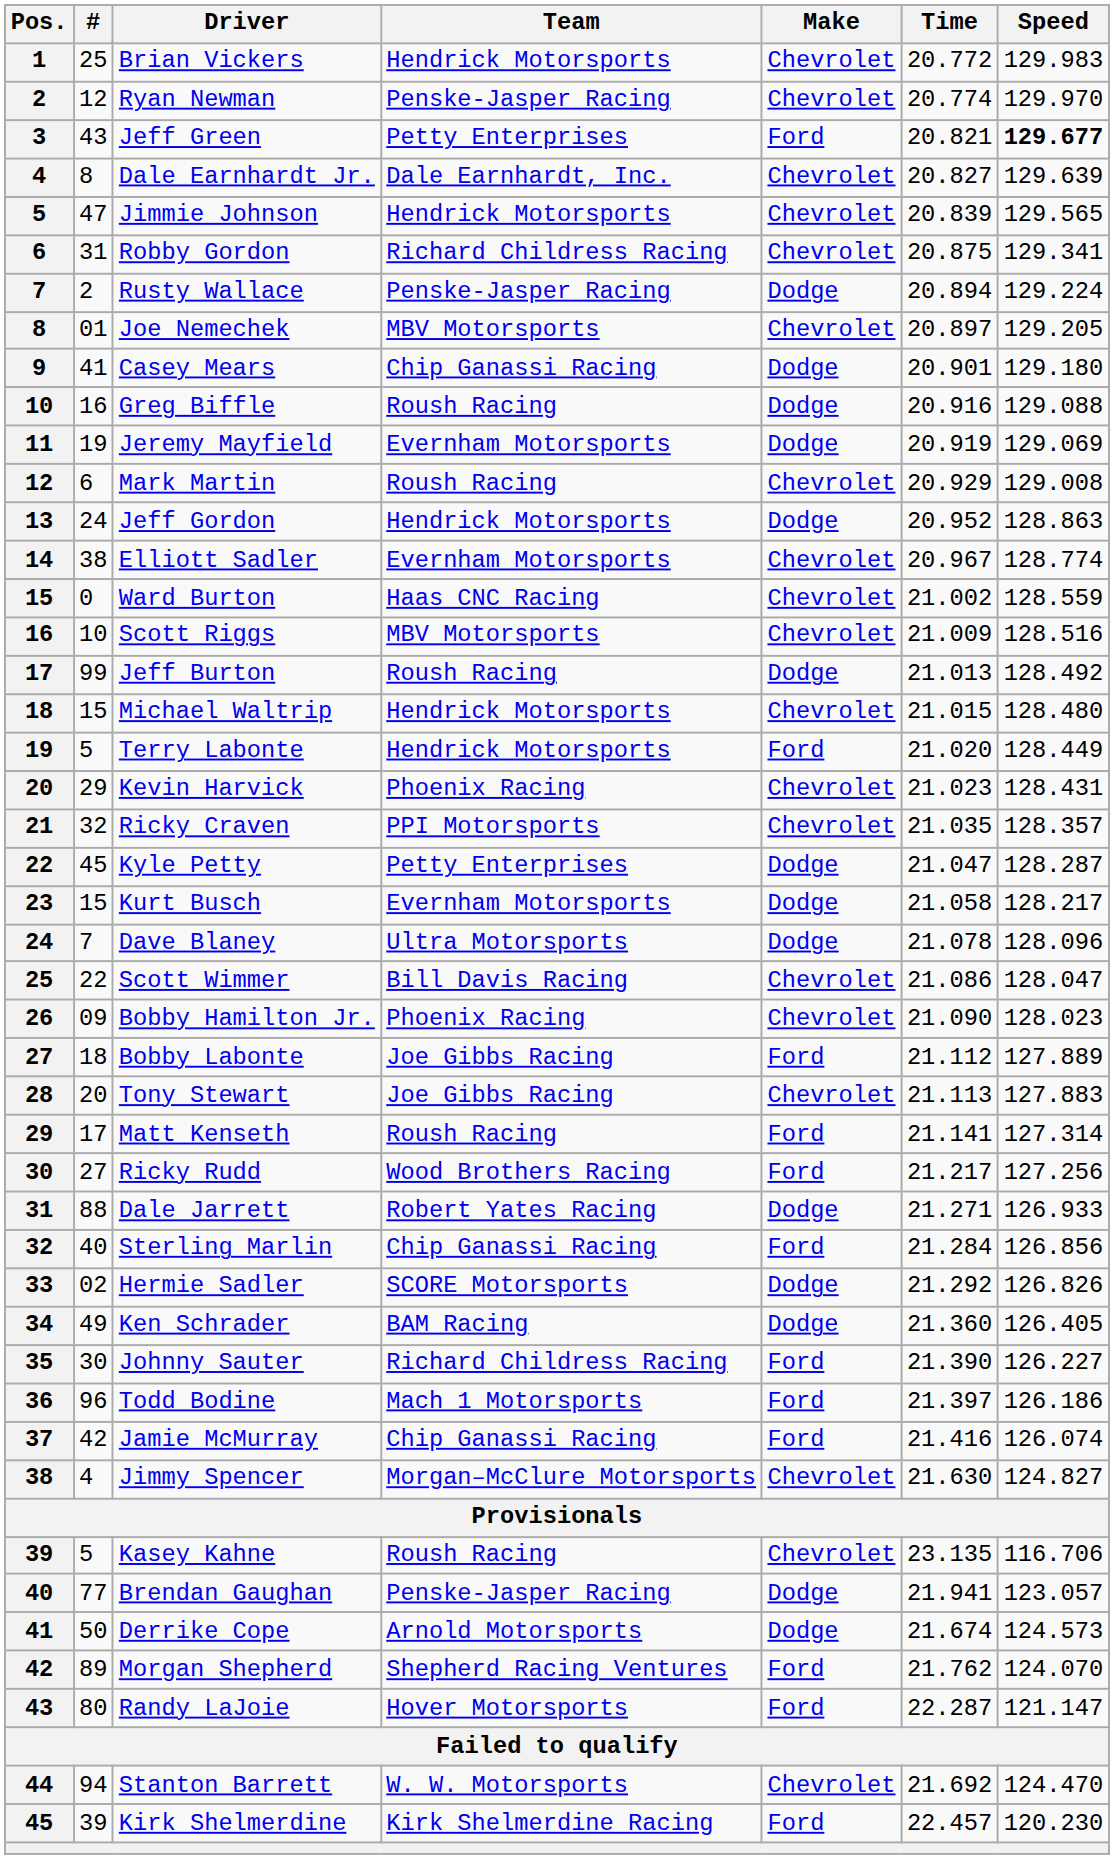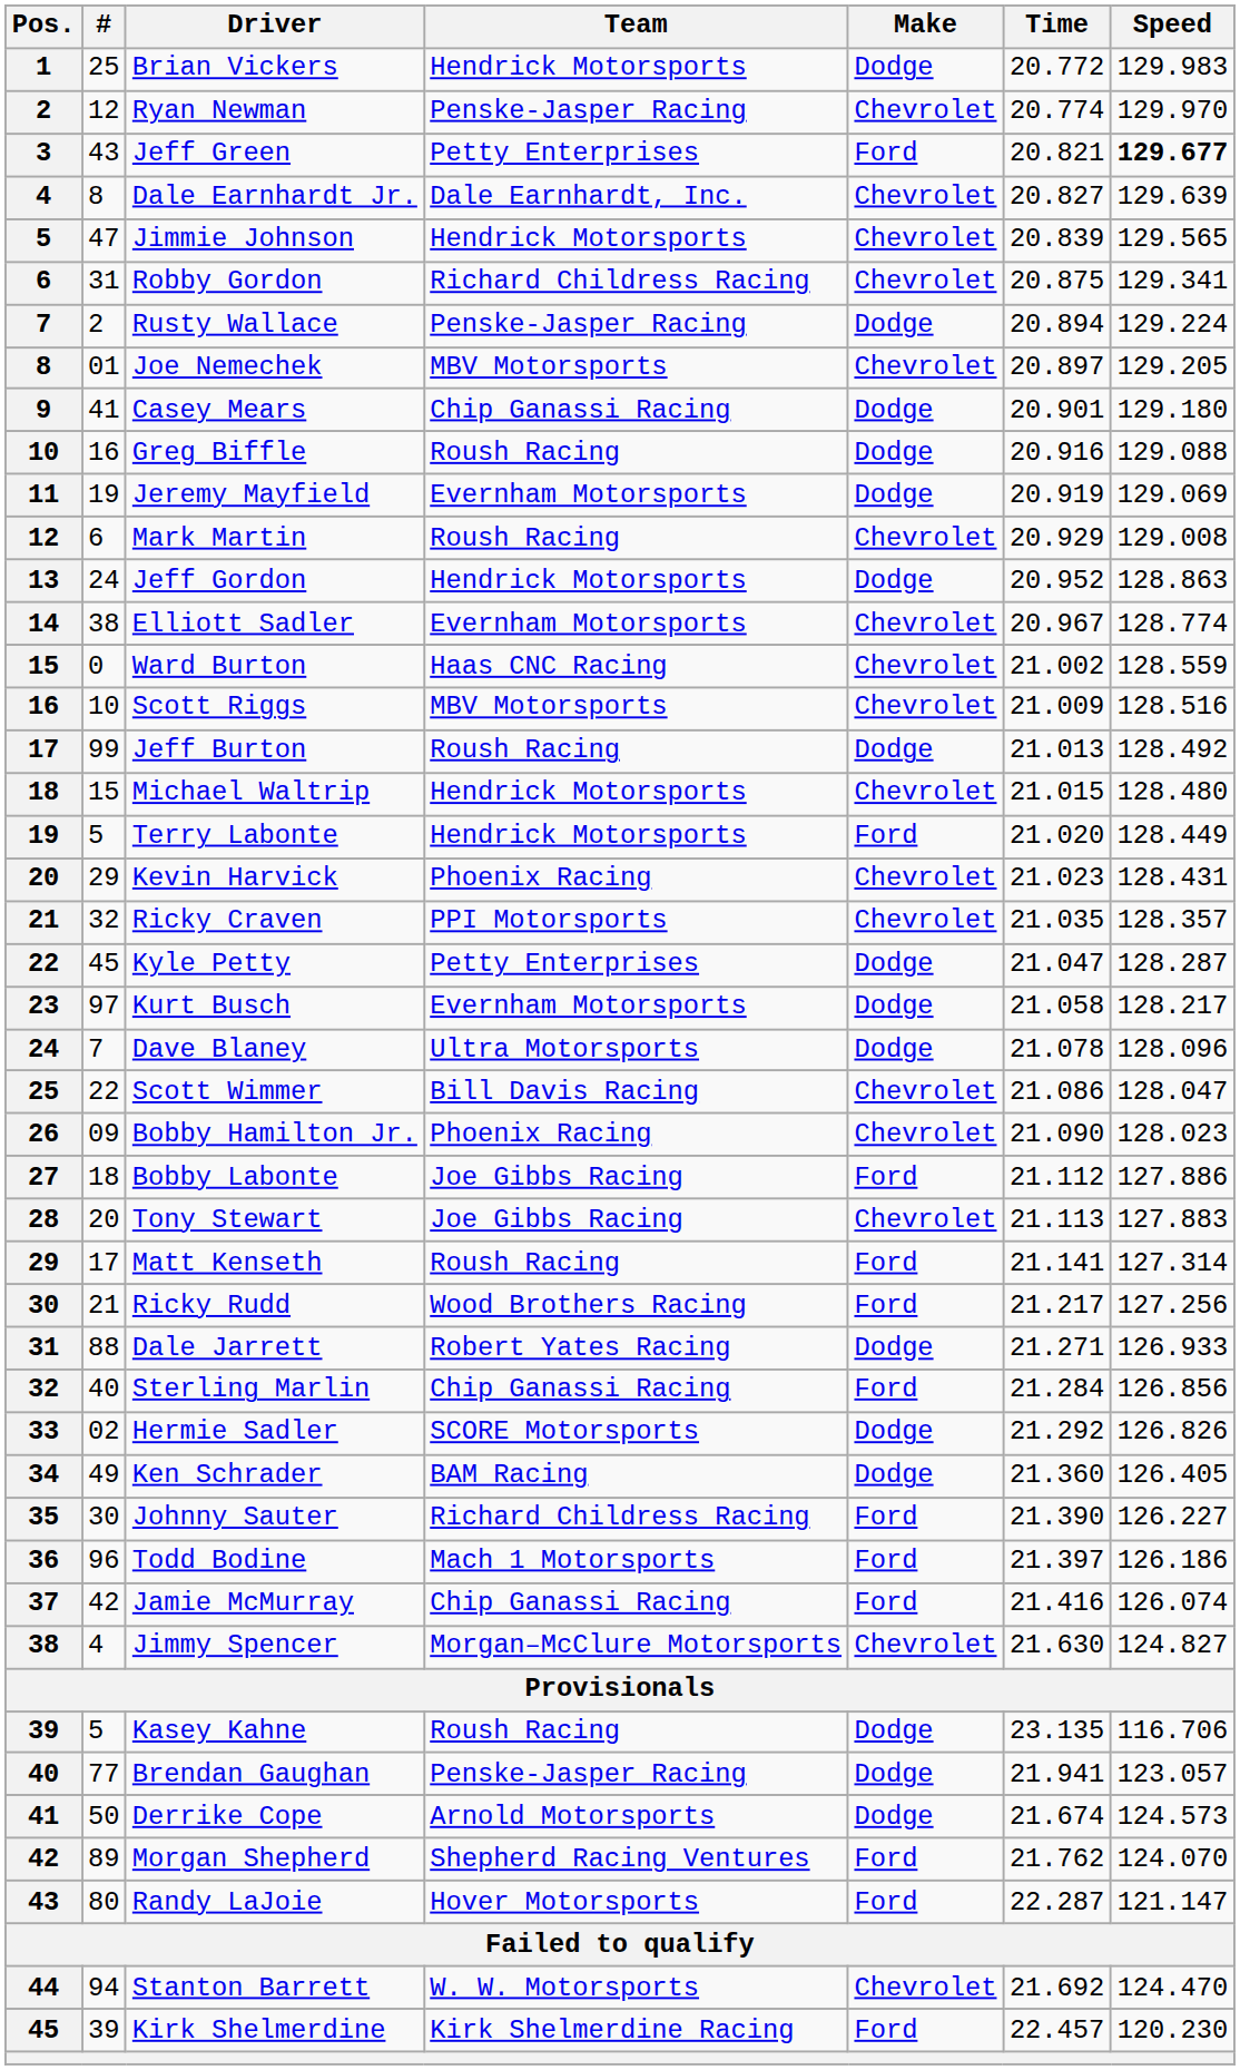Brian Vickers | Make: Chevrolet -> Dodge
Kurt Busch | #: 15 -> 97
Bobby Labonte | Speed: 127.889 -> 127.886
Ricky Rudd | #: 27 -> 21
Kasey Kahne | Make: Chevrolet -> Dodge
